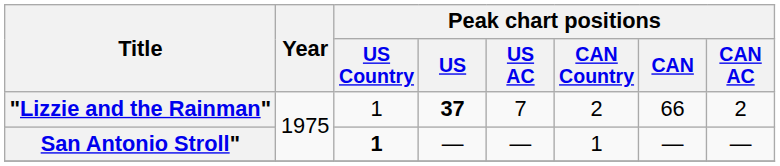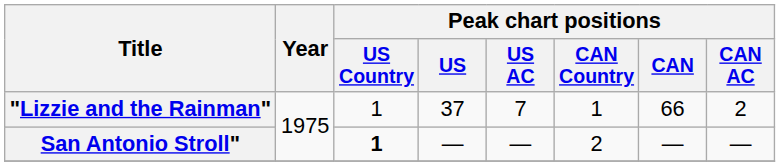"Lizzie and the Rainman" | Peak chart positions / US: bold -> normal
"Lizzie and the Rainman" | Peak chart positions / CAN Country: 2 -> 1
San Antonio Stroll" | Peak chart positions / CAN Country: 1 -> 2
